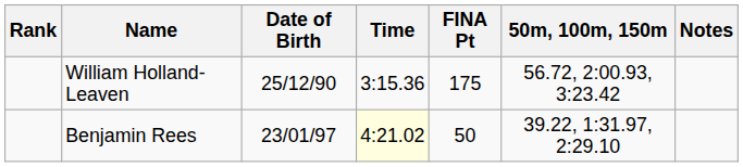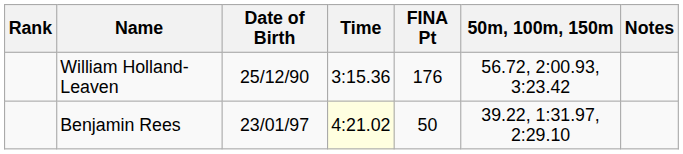William Holland-Leaven | FINA Pt: 175 -> 176
